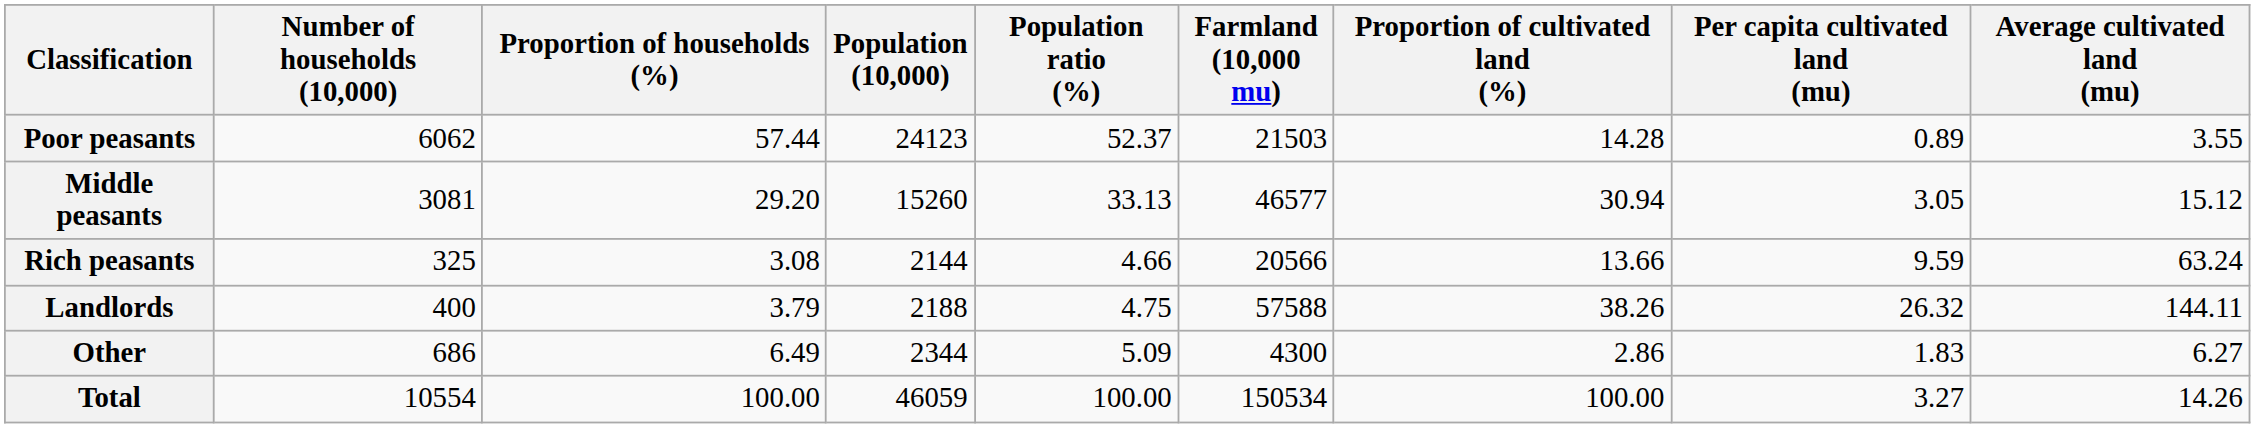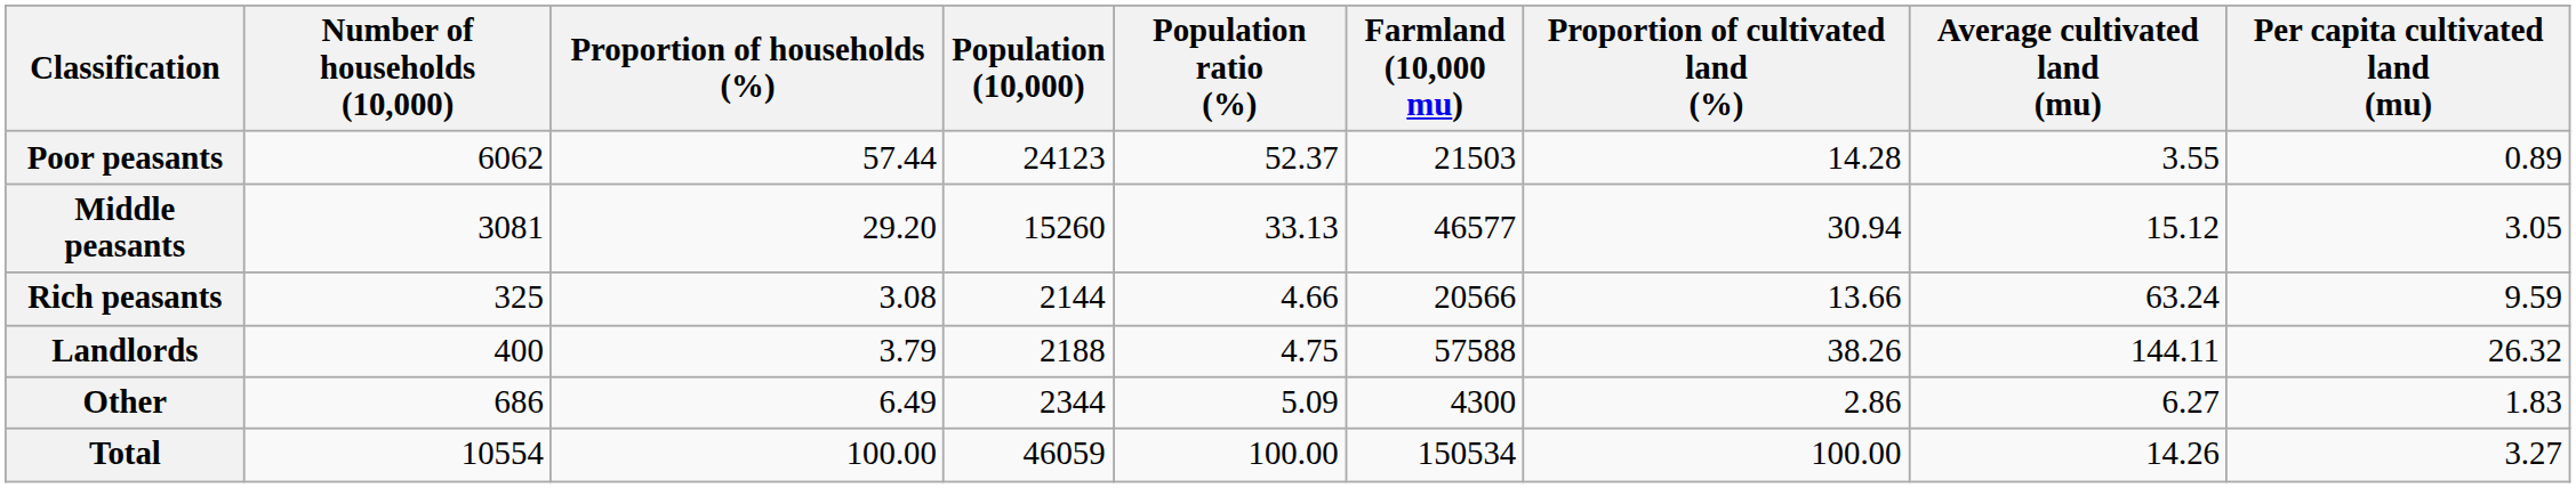columns swapped: Average cultivated land (mu) <-> Per capita cultivated land (mu)
